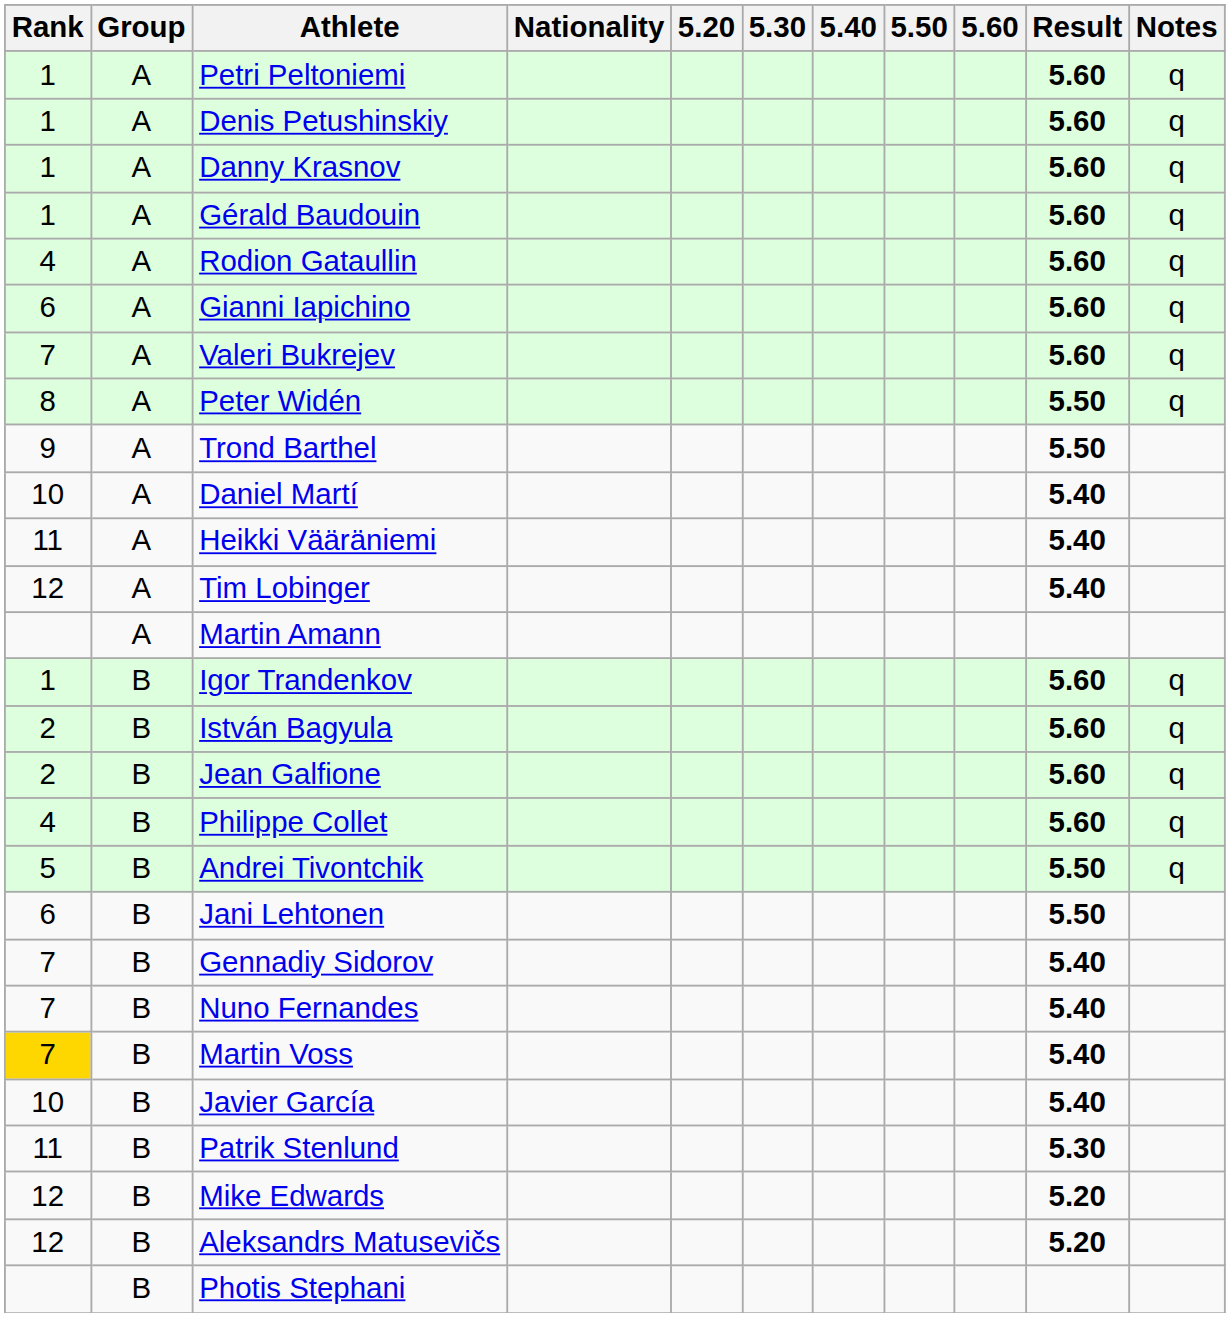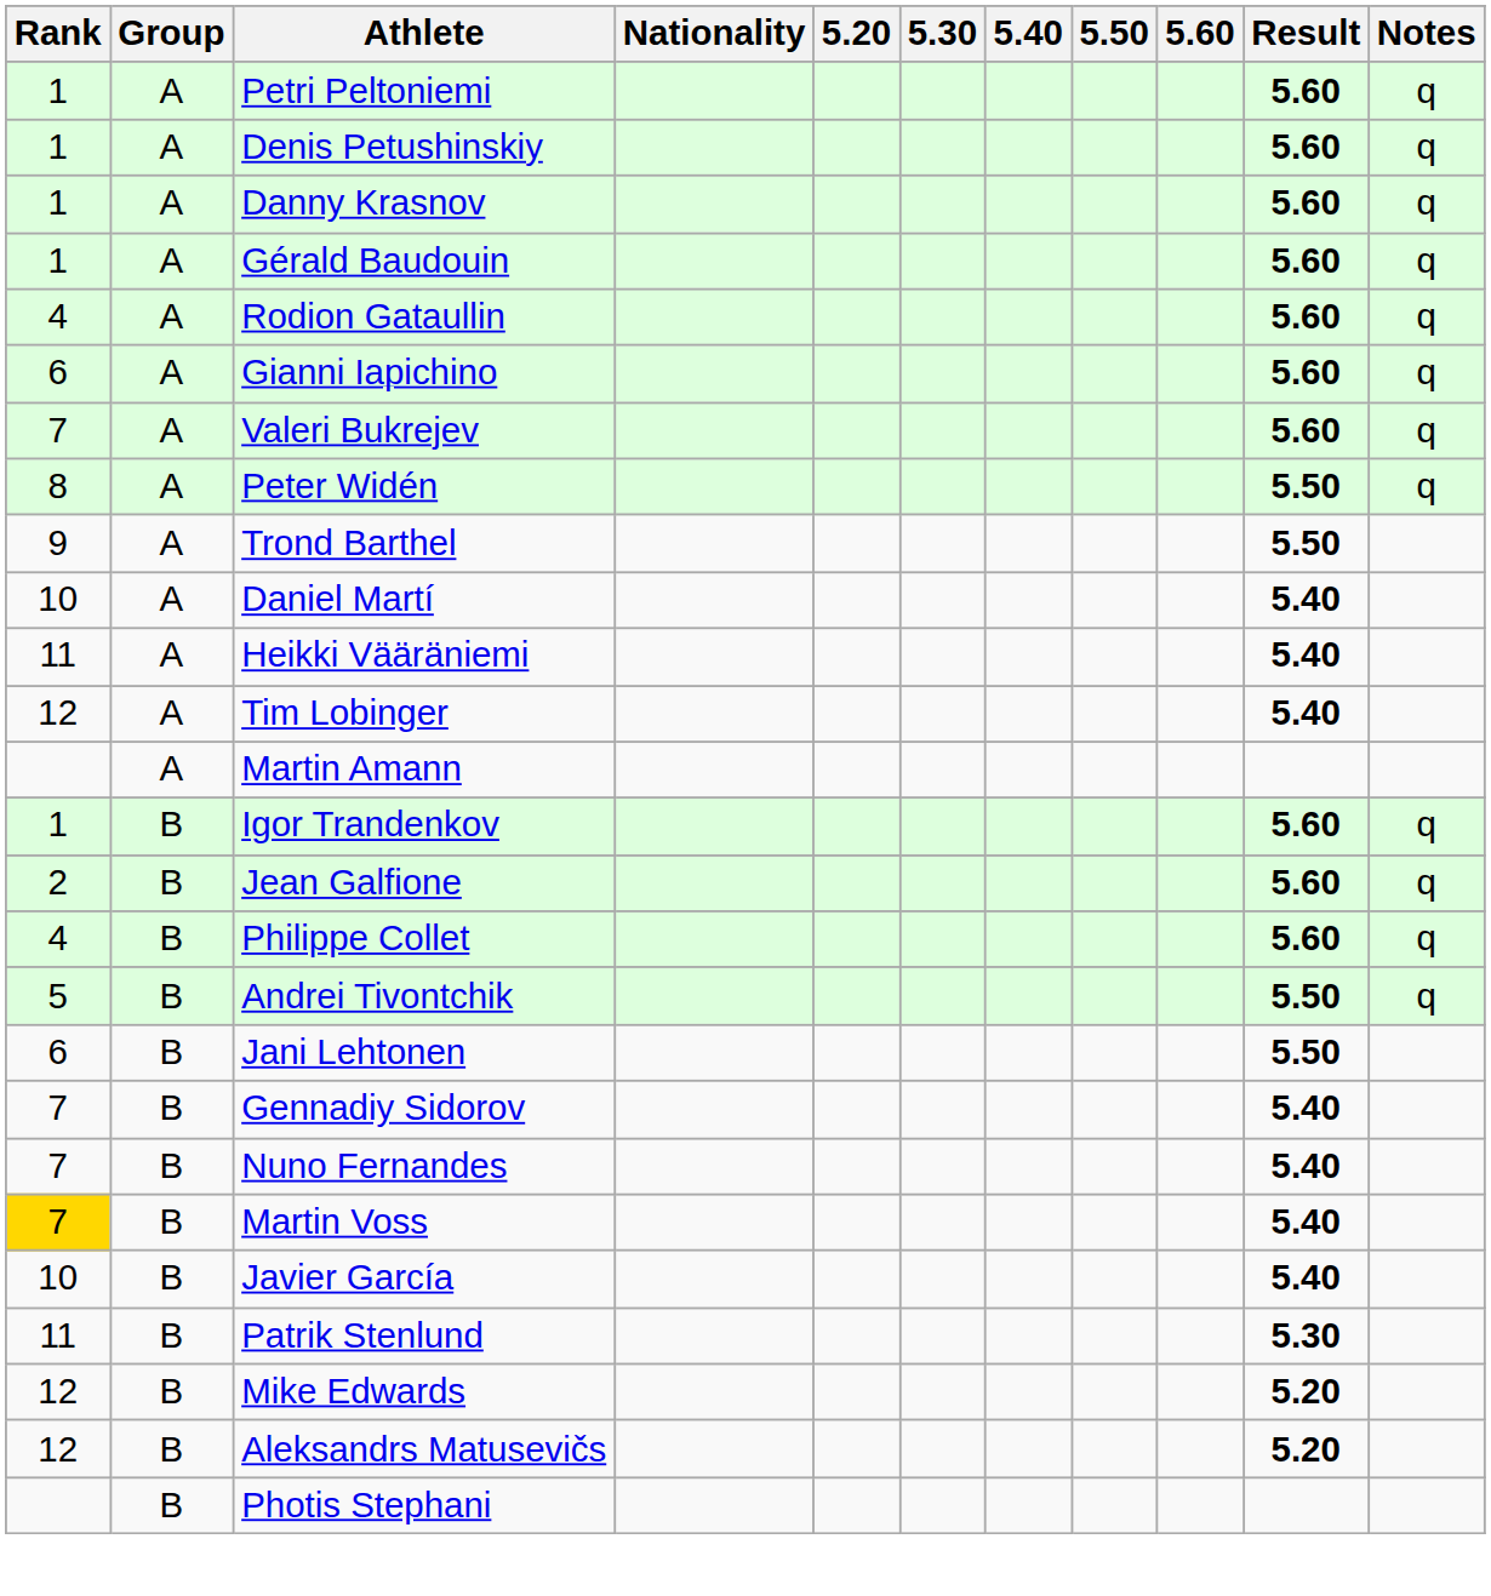- row: 2 | B | István Bagyula | 5.60 | q
